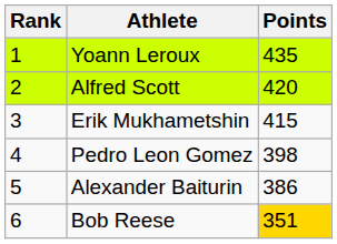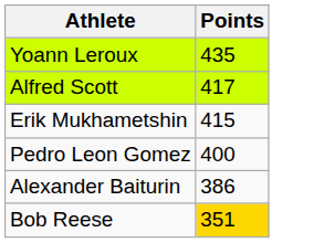- column: Rank | 1 | 2 | 3 | 4 | 5 | 6
Alfred Scott | Points: 420 -> 417
Pedro Leon Gomez | Points: 398 -> 400
